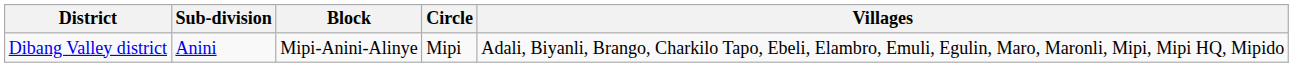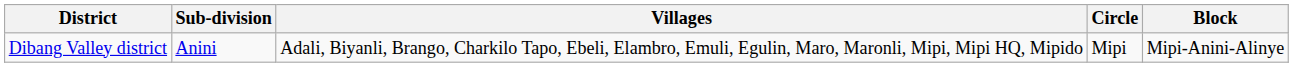columns swapped: Block <-> Villages
